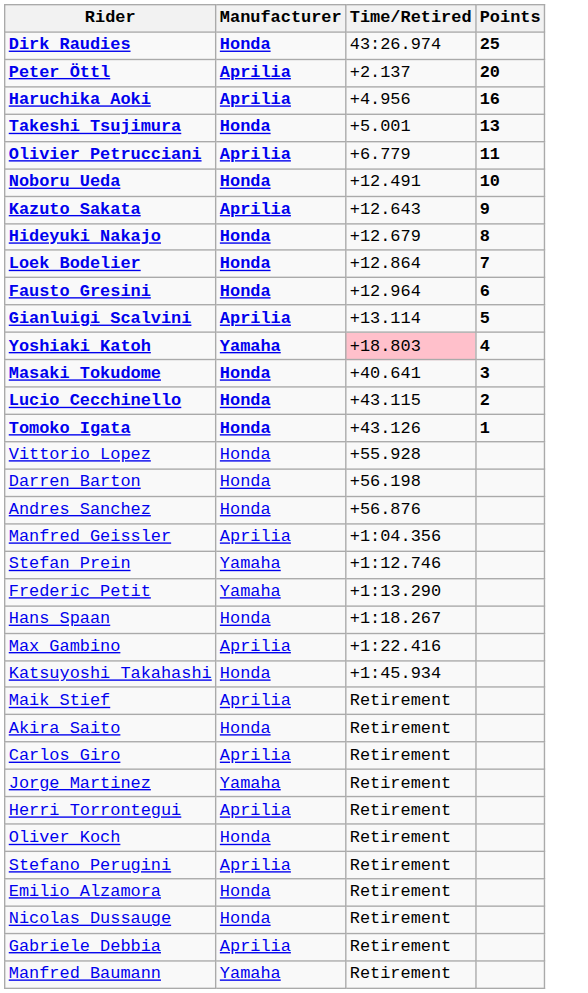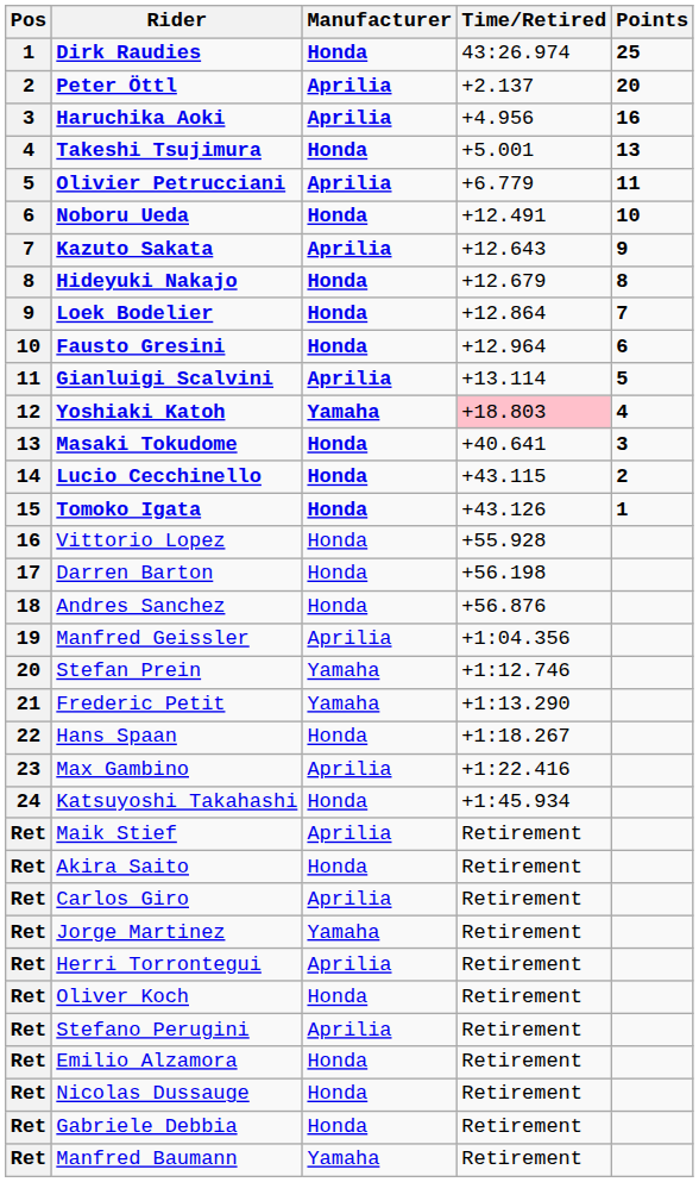+ column: Pos | 1 | 2 | 3 | 4 | 5 | 6 | 7 | 8 | 9 | 10 | 11 | 12 | 13 | 14 | 15 | 16 | 17 | 18 | 19 | 20 | 21 | 22 | 23 | 24 | Ret | Ret | Ret | Ret | Ret | Ret | Ret | Ret | Ret | Ret | Ret
Gabriele Debbia | Manufacturer: Aprilia -> Honda
